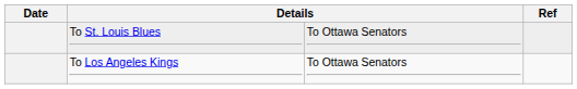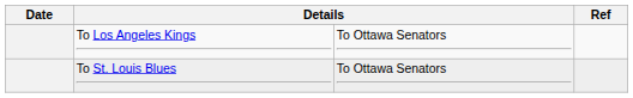rows swapped: To Los Angeles Kings <-> To St. Louis Blues
